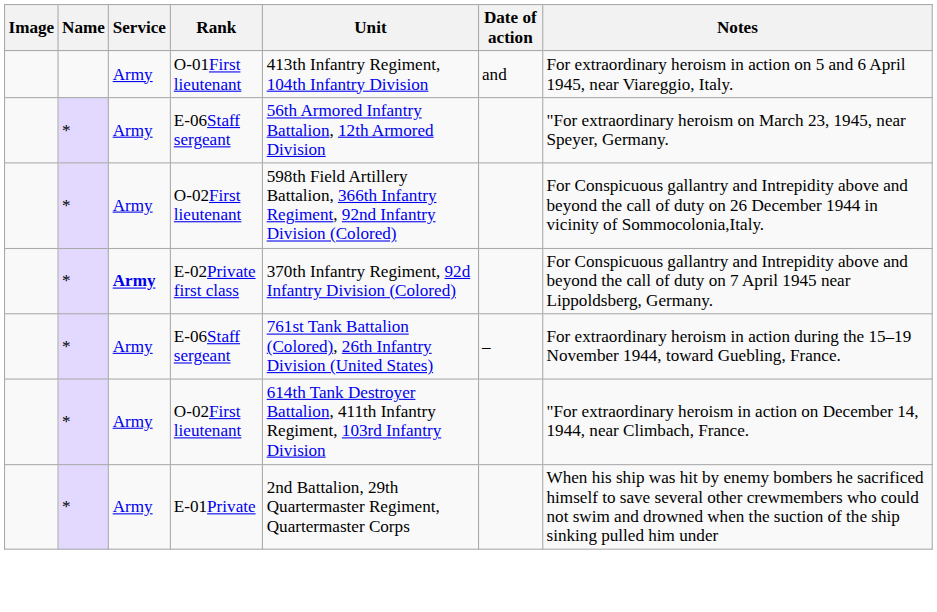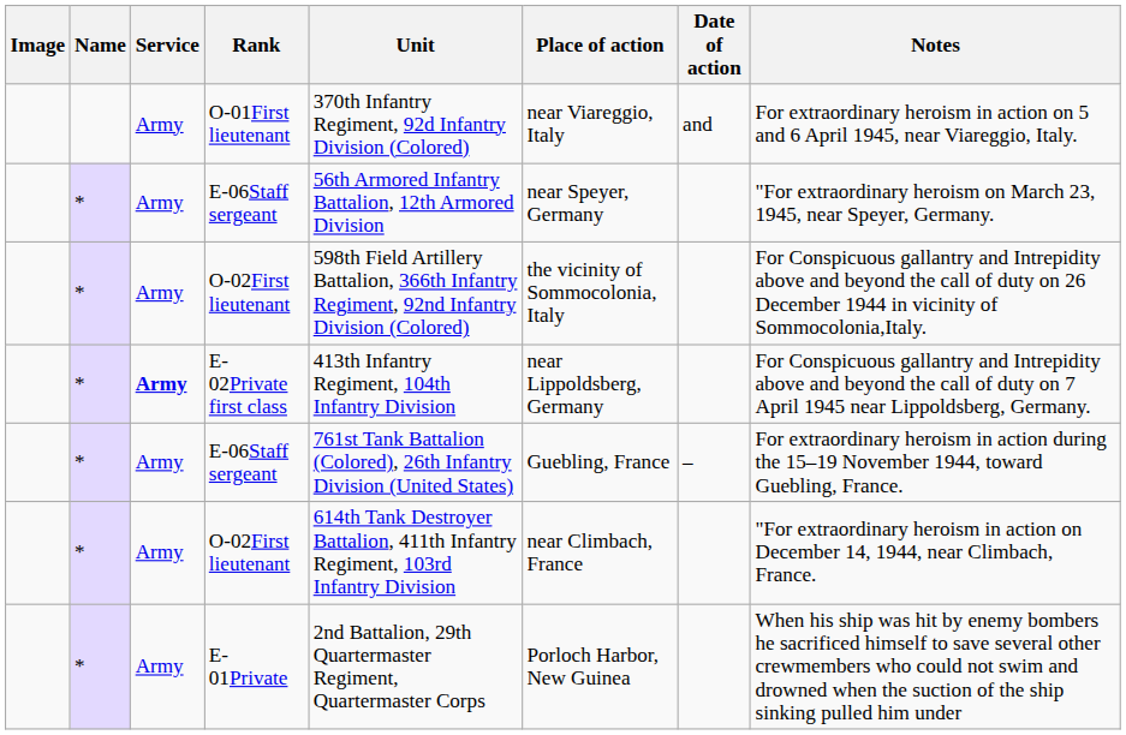+ column: Place of action | near Viareggio, Italy | near Speyer, Germany | the vicinity of Sommocolonia, Italy | near Lippoldsberg, Germany | Guebling, France | near Climbach, France | Porloch Harbor, New Guinea
O-01First lieutenant | Unit: 413th Infantry Regiment, 104th Infantry Division -> 370th Infantry Regiment, 92d Infantry Division (Colored)
E-02Private first class | Unit: 370th Infantry Regiment, 92d Infantry Division (Colored) -> 413th Infantry Regiment, 104th Infantry Division
